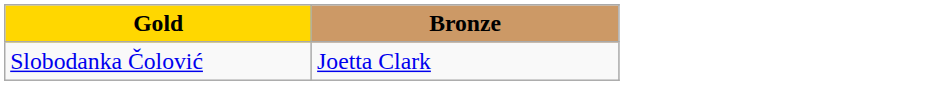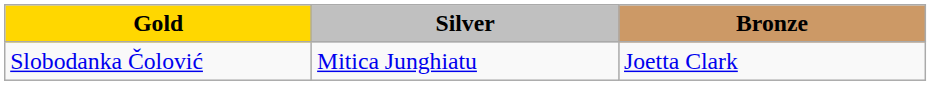+ column: Silver | Mitica Junghiatu
